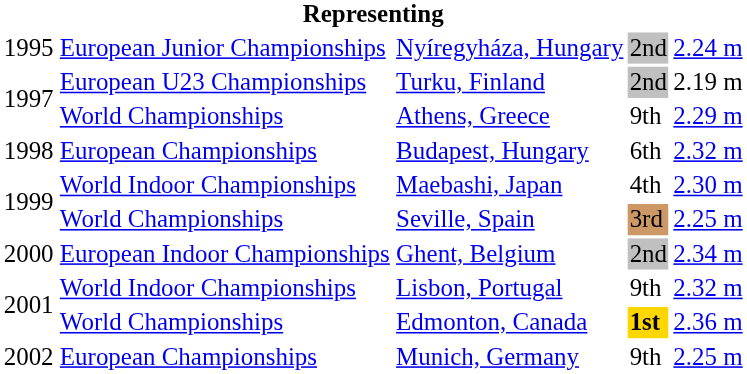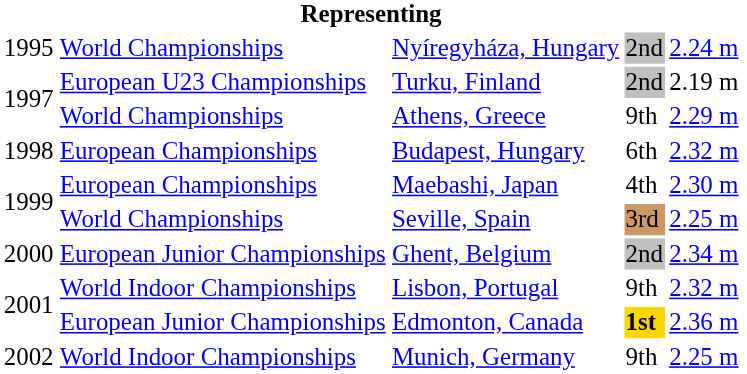Nyíregyháza, Hungary | column 2: European Junior Championships -> World Championships
Maebashi, Japan | column 2: World Indoor Championships -> European Championships
Ghent, Belgium | column 2: European Indoor Championships -> European Junior Championships
Edmonton, Canada | column 2: World Championships -> European Junior Championships
Munich, Germany | column 2: European Championships -> World Indoor Championships
